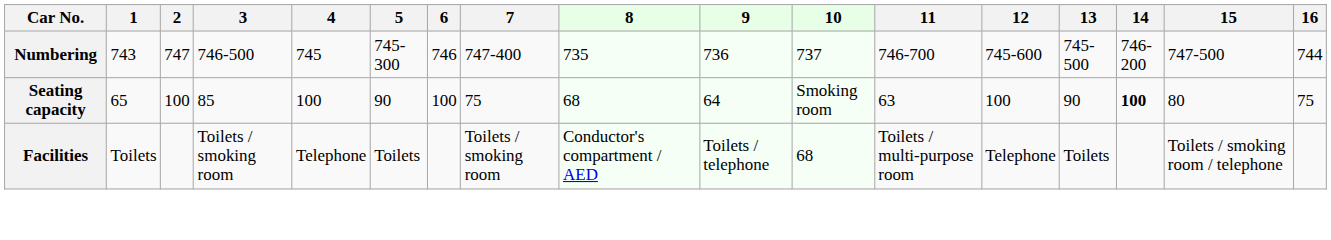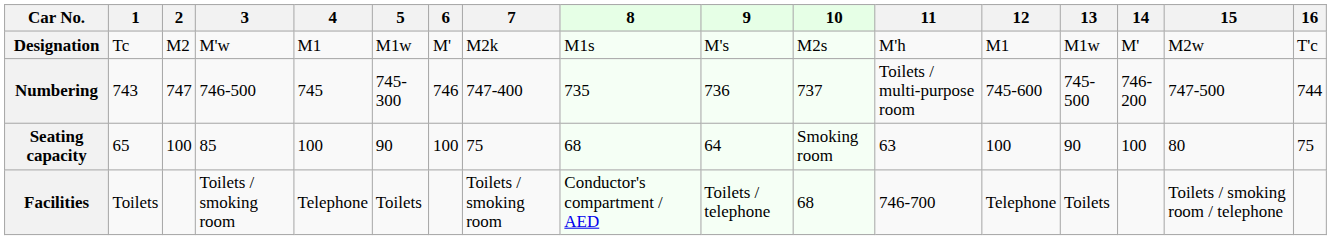+ row: Designation | Tc | M2 | M'w | M1 | M1w | M' | M2k | M1s | M's | M2s | M'h | M1 | M1w | M' | M2w | T'c
Numbering | 11: 746-700 -> Toilets / multi-purpose room
Seating capacity | 14: bold -> normal
Facilities | 11: Toilets / multi-purpose room -> 746-700
